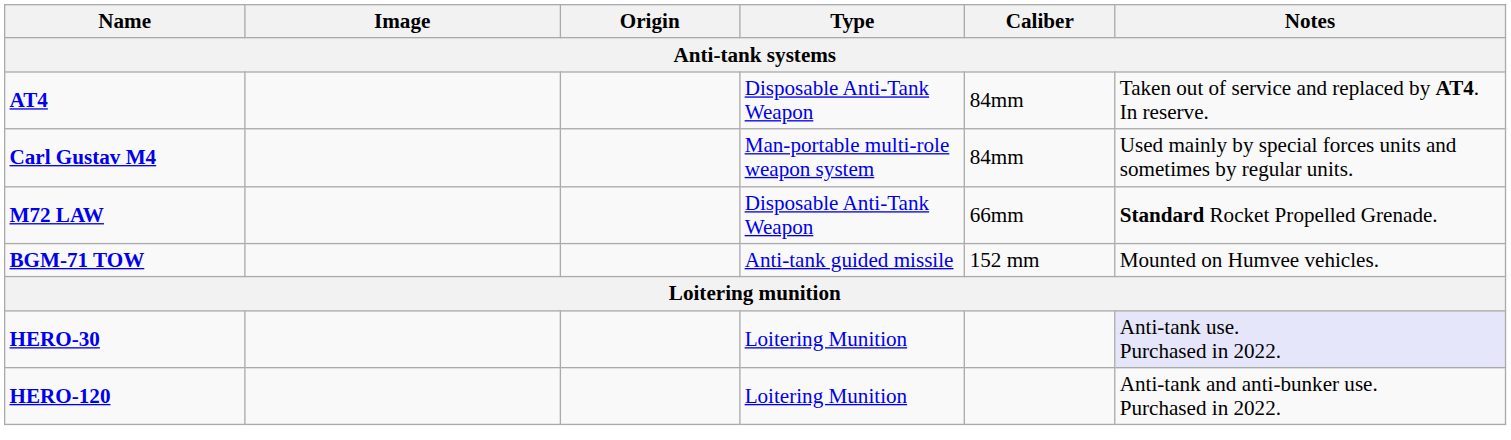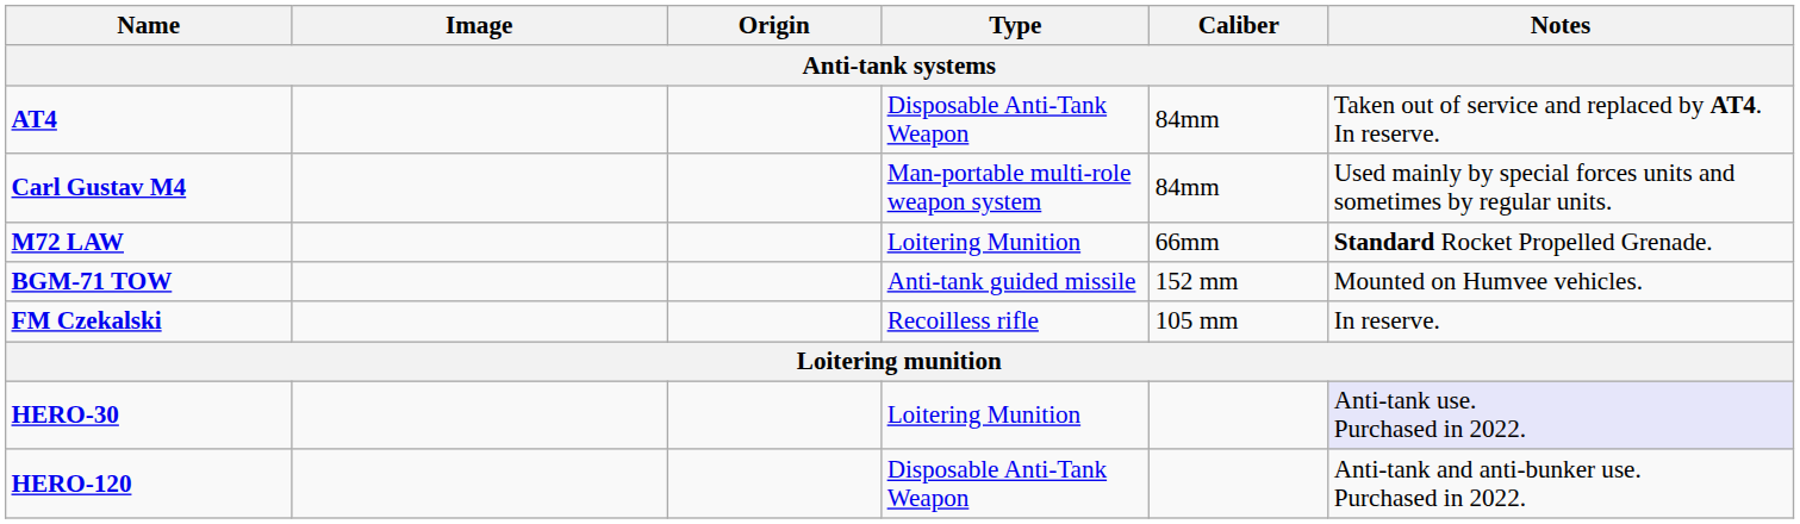M72 LAW | Type: Disposable Anti-Tank Weapon -> Loitering Munition
+ row: FM Czekalski | Recoilless rifle | 105 mm | In reserve.
HERO-120 | Type: Loitering Munition -> Disposable Anti-Tank Weapon
